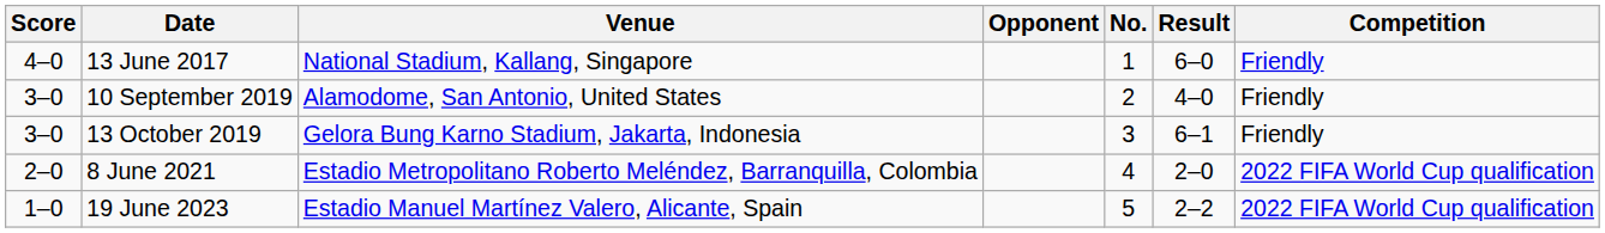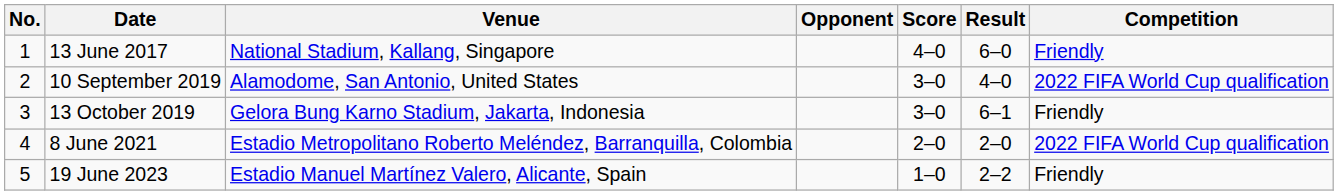columns swapped: No. <-> Score
10 September 2019 | Competition: Friendly -> 2022 FIFA World Cup qualification
19 June 2023 | Competition: 2022 FIFA World Cup qualification -> Friendly
